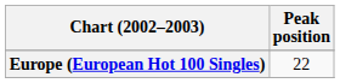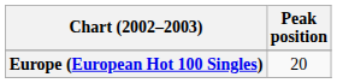Europe (European Hot 100 Singles) | Peak position: 22 -> 20
